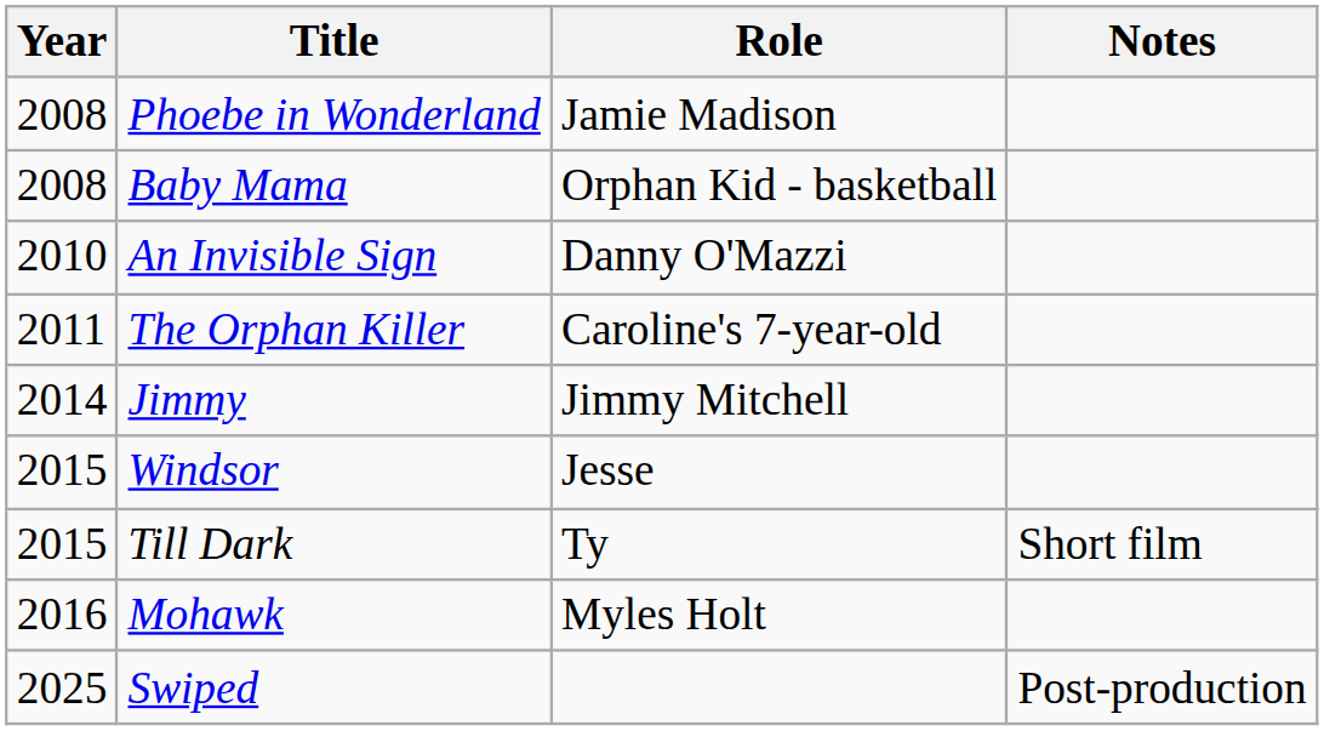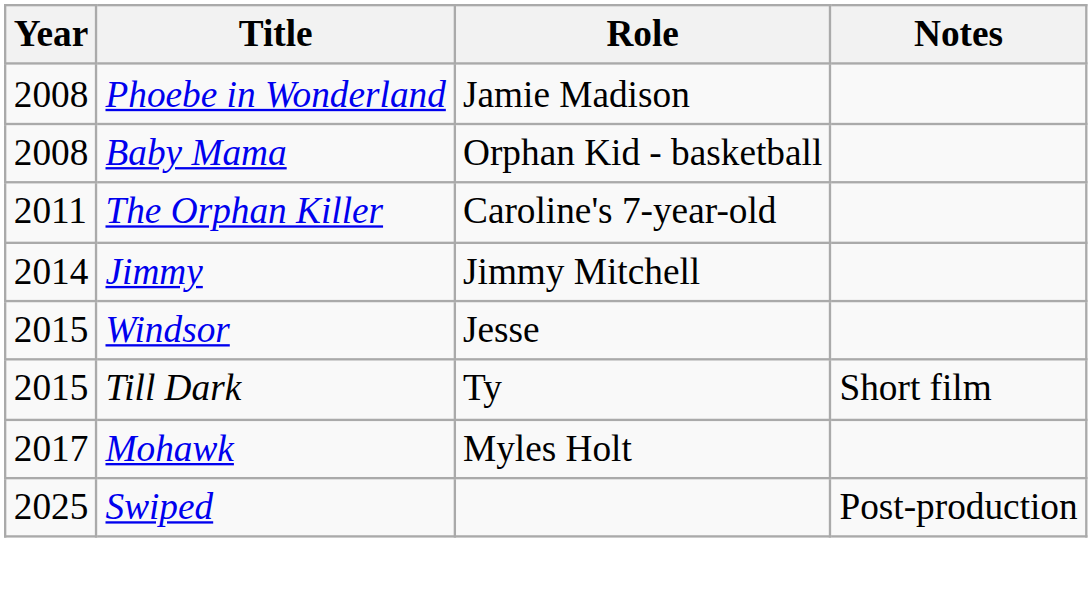- row: 2010 | An Invisible Sign | Danny O'Mazzi
Mohawk | Year: 2016 -> 2017
